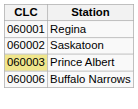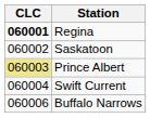Regina | CLC: normal -> bold
+ row: 060004 | Swift Current
